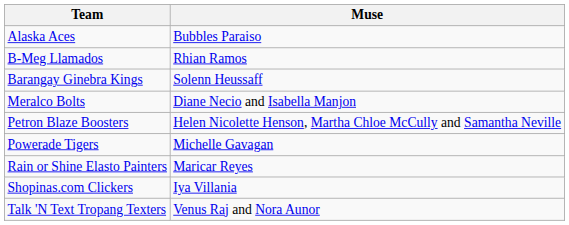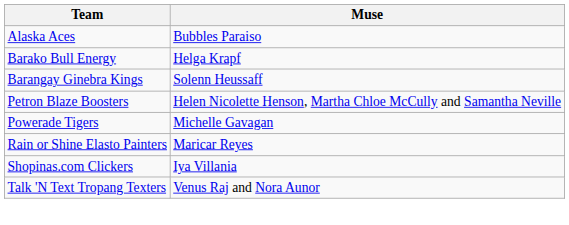- row: B-Meg Llamados | Rhian Ramos
+ row: Barako Bull Energy | Helga Krapf
- row: Meralco Bolts | Diane Necio and Isabella Manjon
